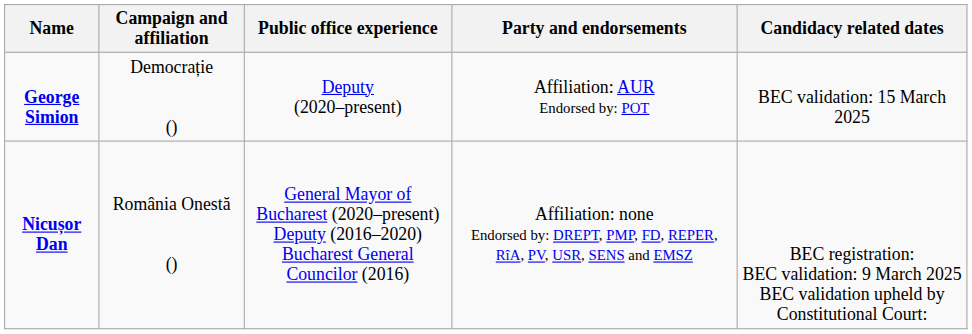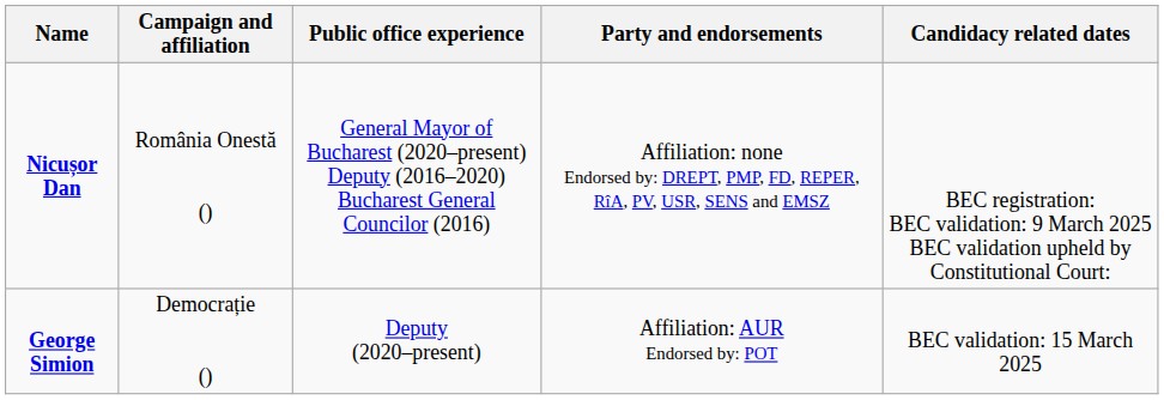rows swapped: George Simion <-> Nicușor Dan
